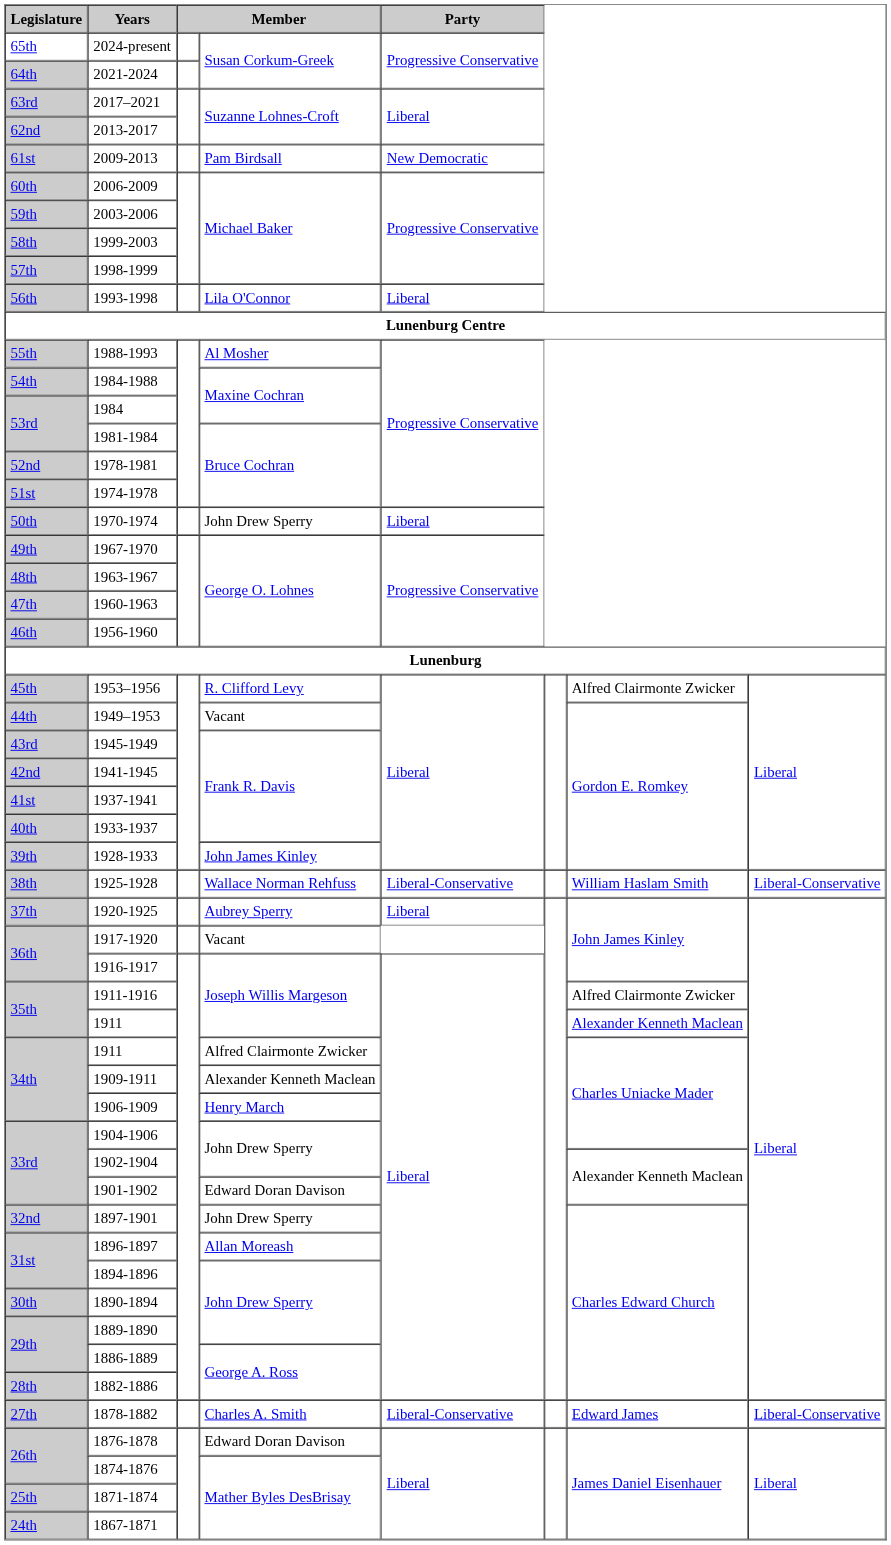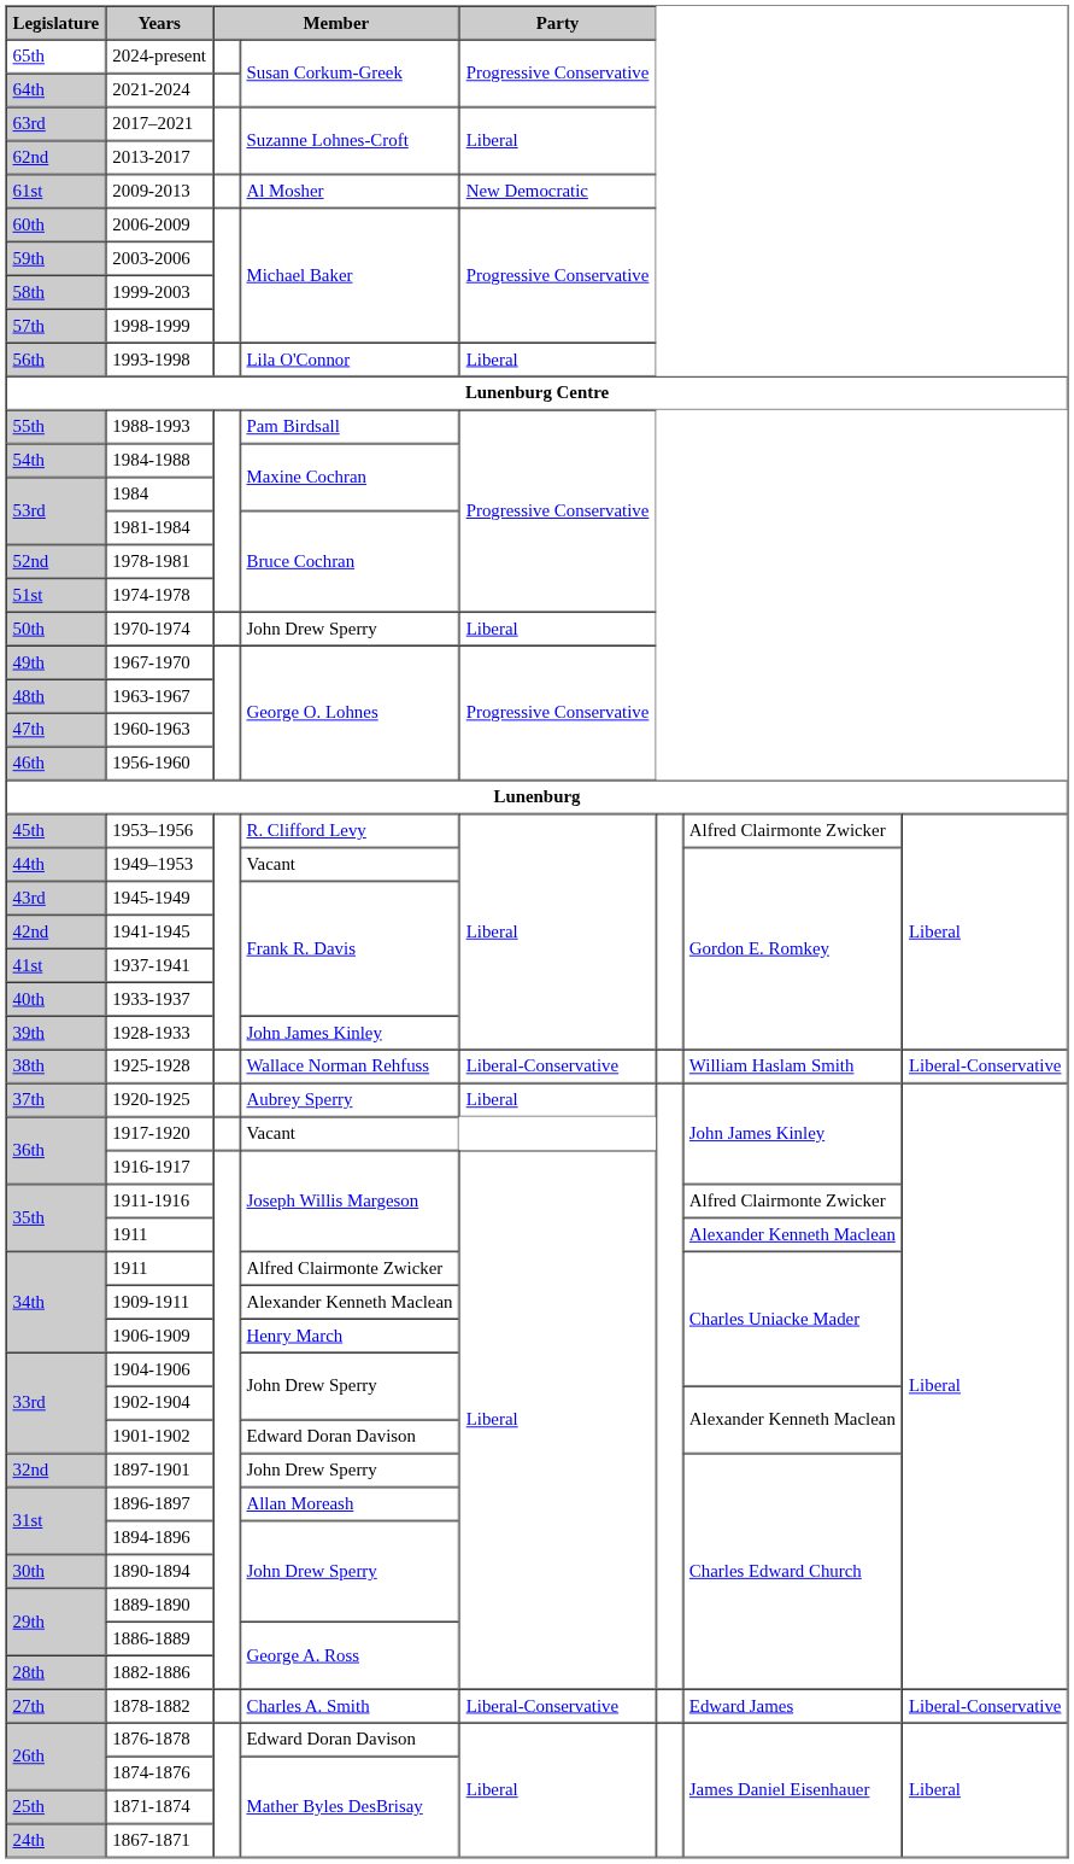2009-2013 | column 4: Pam Birdsall -> Al Mosher
1988-1993 | column 4: Al Mosher -> Pam Birdsall
